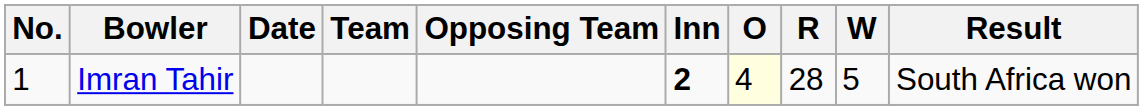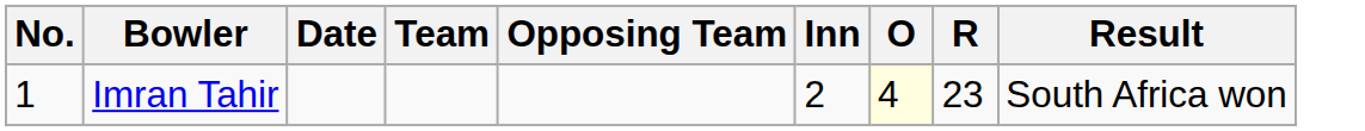- column: W | 5
Imran Tahir | Inn: bold -> normal
Imran Tahir | R: 28 -> 23
